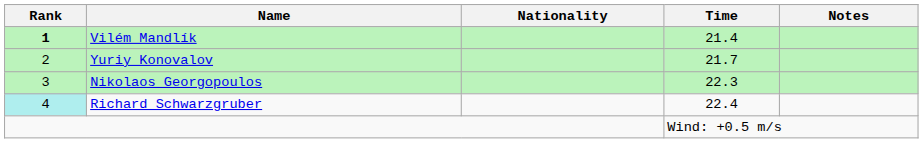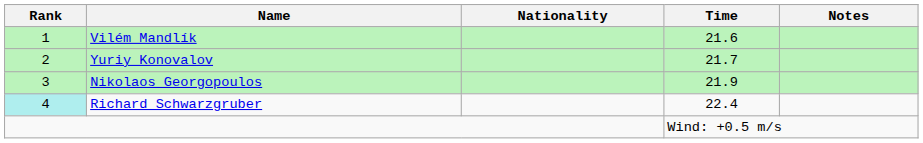Vilém Mandlík | Rank: bold -> normal
Vilém Mandlík | Time: 21.4 -> 21.6
Nikolaos Georgopoulos | Time: 22.3 -> 21.9
